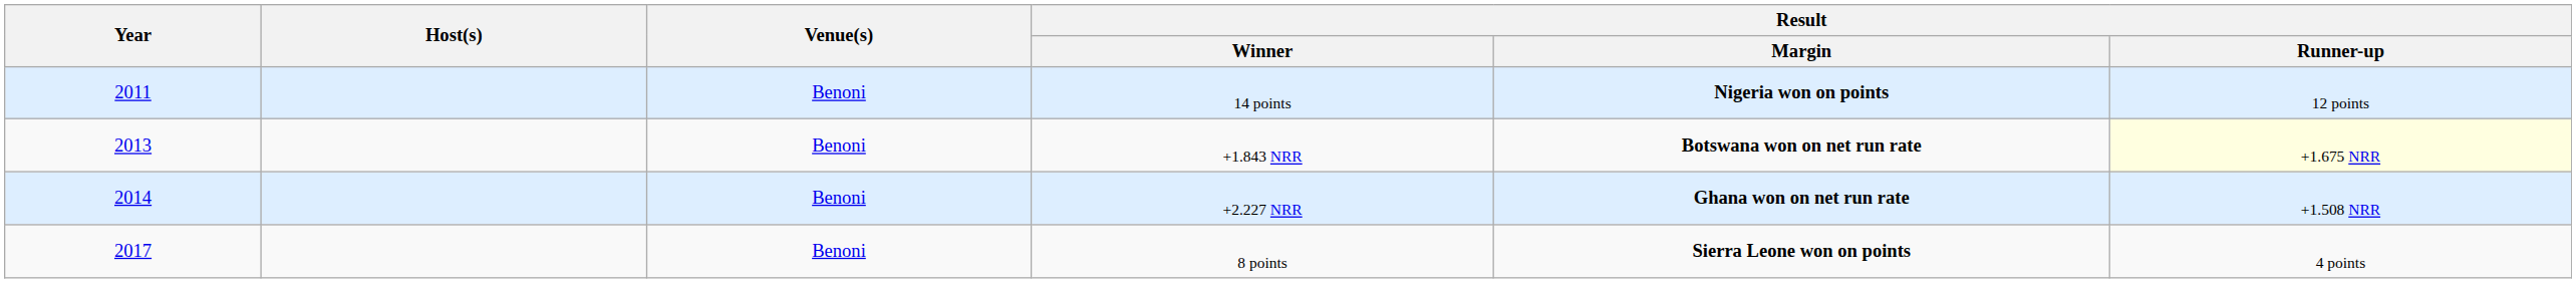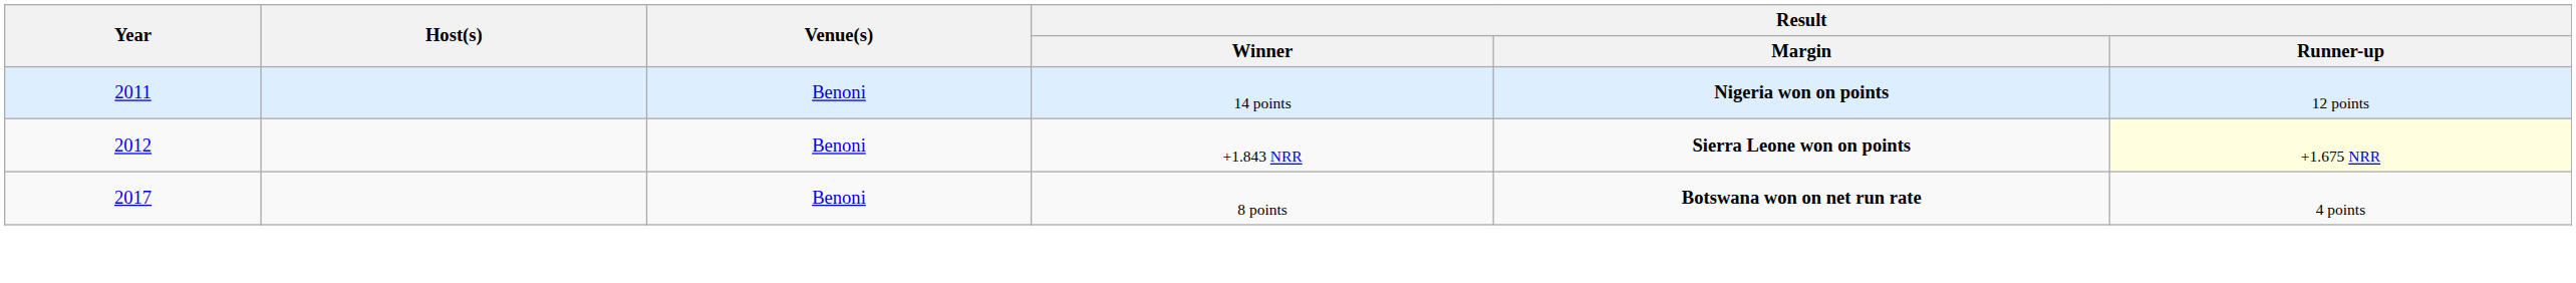+1.843 NRR | Year: 2013 -> 2012
+1.843 NRR | Result / Margin: Botswana won on net run rate -> Sierra Leone won on points
- row: 2014 | Benoni | +2.227 NRR | Ghana won on net run rate | +1.508 NRR
8 points | Result / Margin: Sierra Leone won on points -> Botswana won on net run rate
